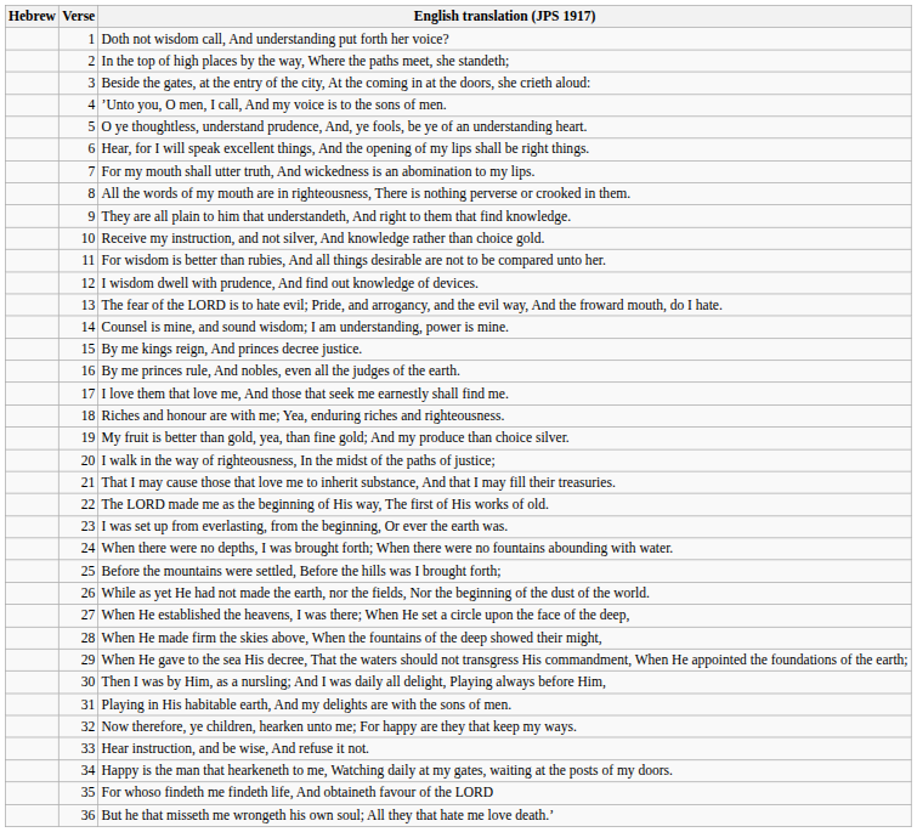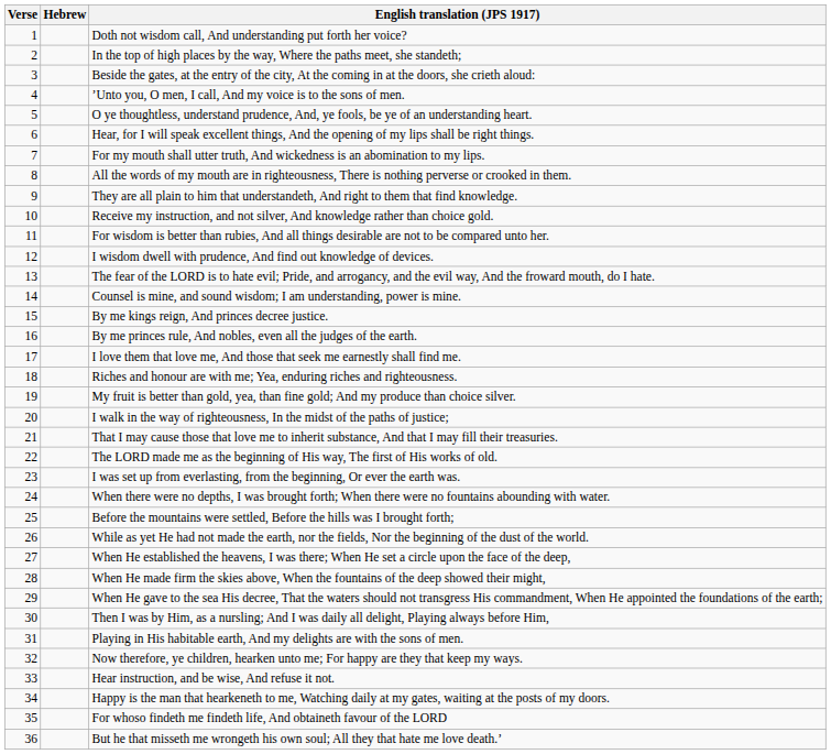columns swapped: Verse <-> Hebrew
